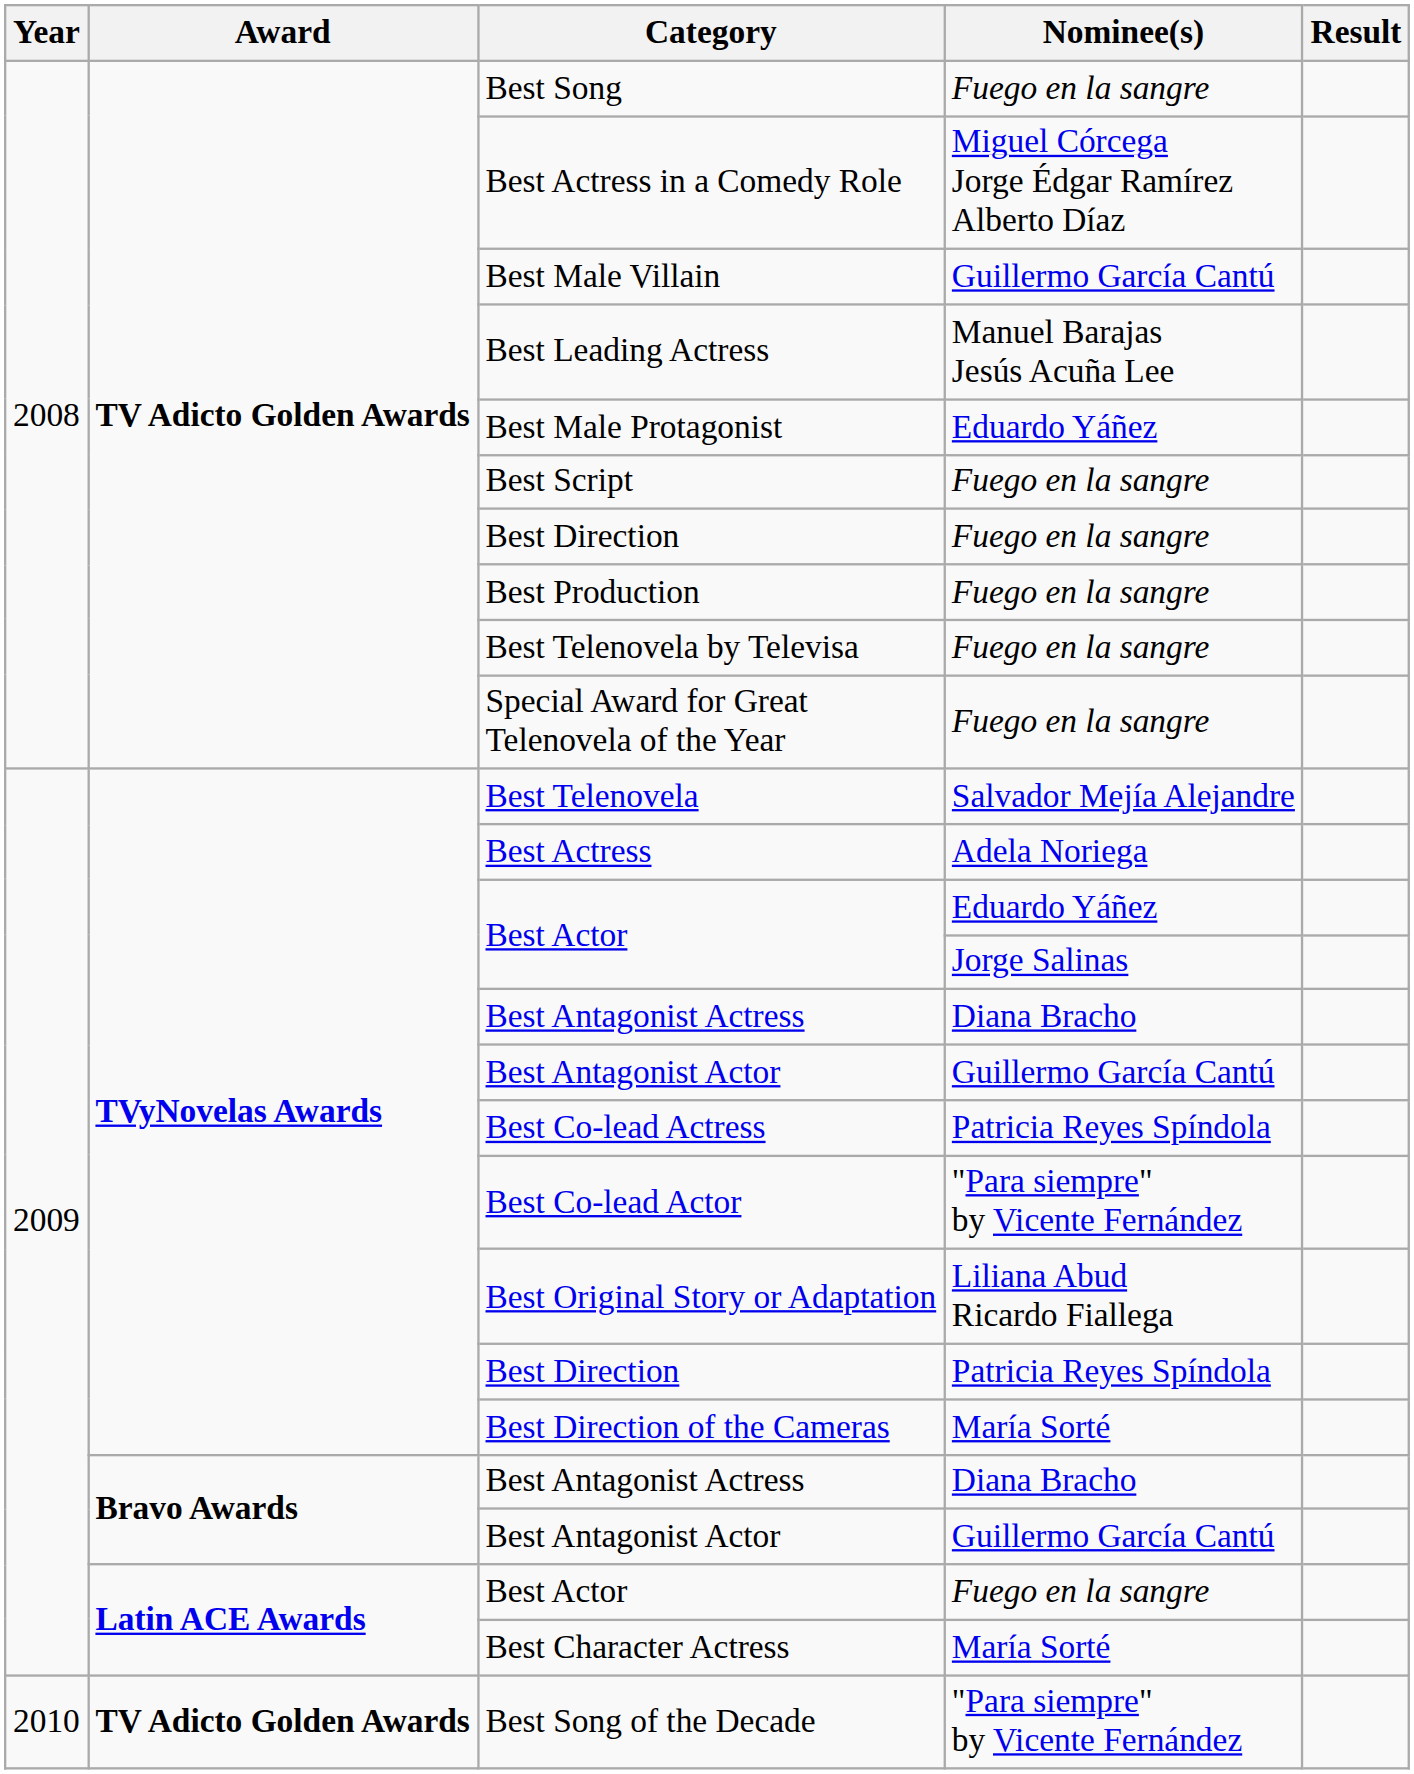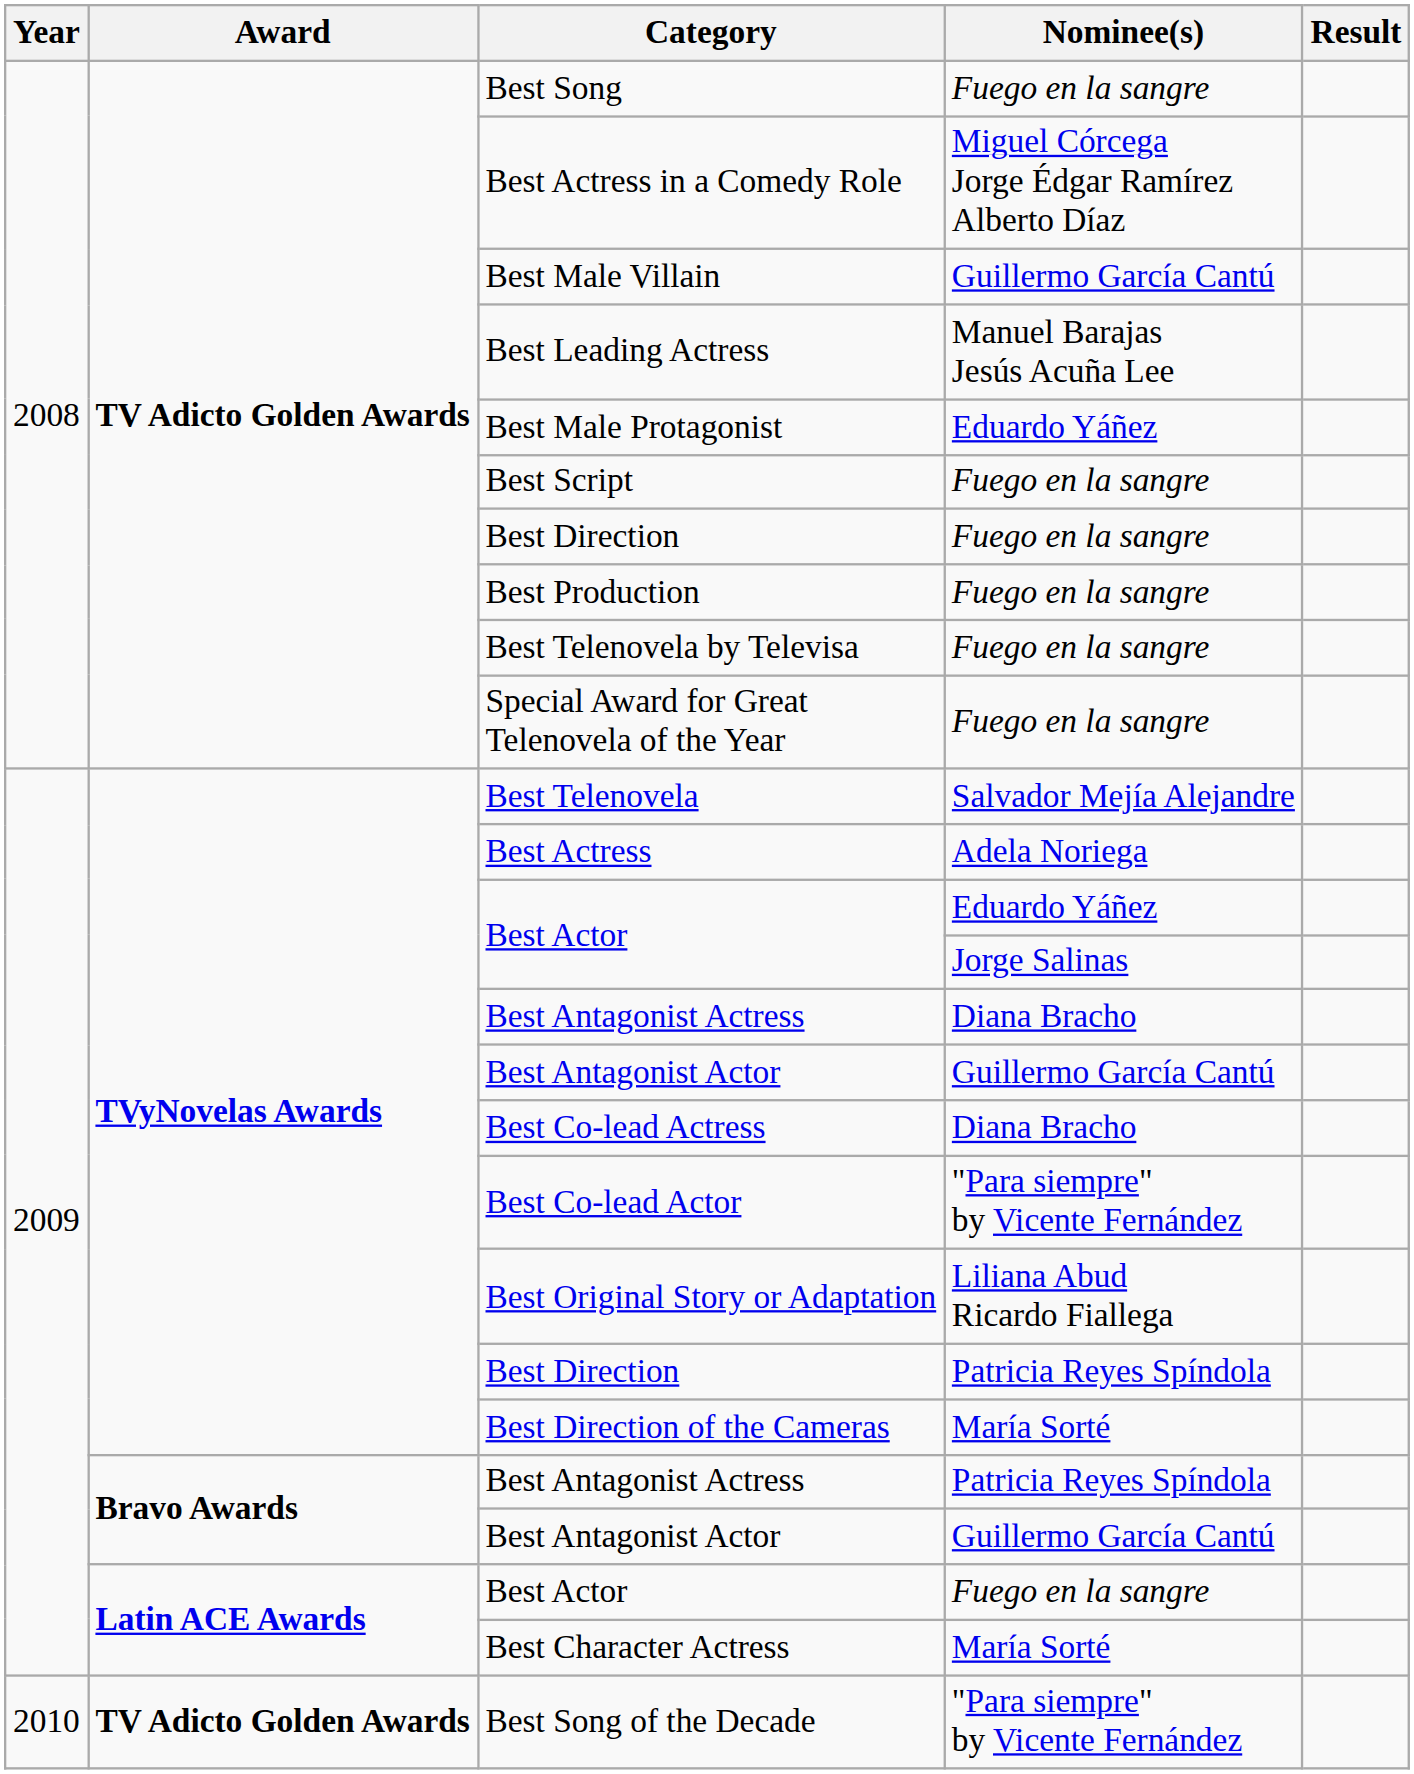Best Co-lead Actress | Nominee(s): Patricia Reyes Spíndola -> Diana Bracho
Bravo Awards / Best Antagonist Actress | Nominee(s): Diana Bracho -> Patricia Reyes Spíndola
